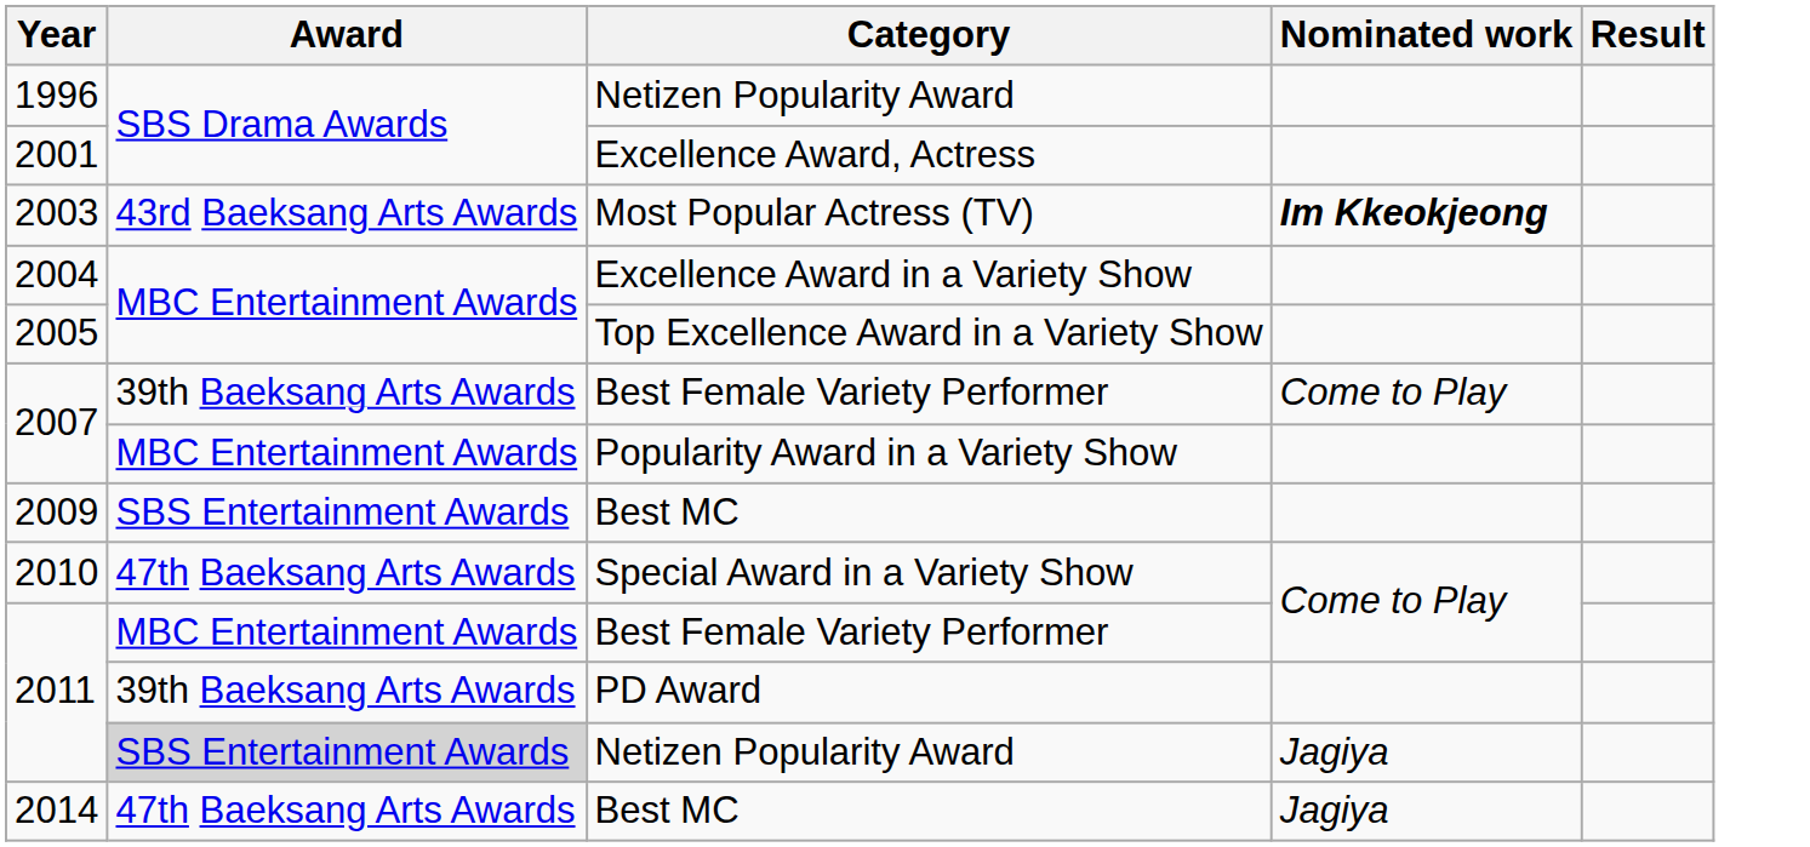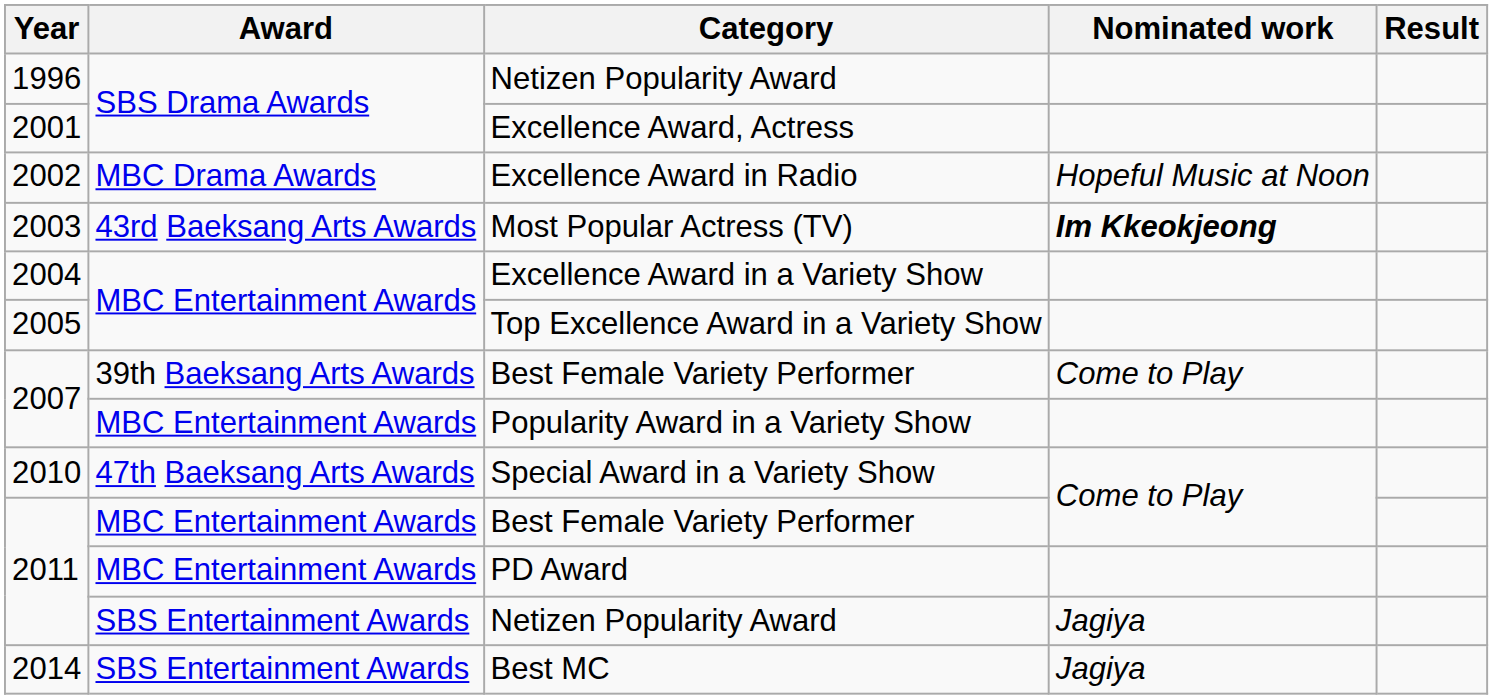+ row: 2002 | MBC Drama Awards | Excellence Award in Radio | Hopeful Music at Noon
- row: 2009 | SBS Entertainment Awards | Best MC
2011 / PD Award | Award: 39th Baeksang Arts Awards -> MBC Entertainment Awards
2011 / Netizen Popularity Award | Award: lightgrey background -> no background
2014 | Award: 47th Baeksang Arts Awards -> SBS Entertainment Awards
